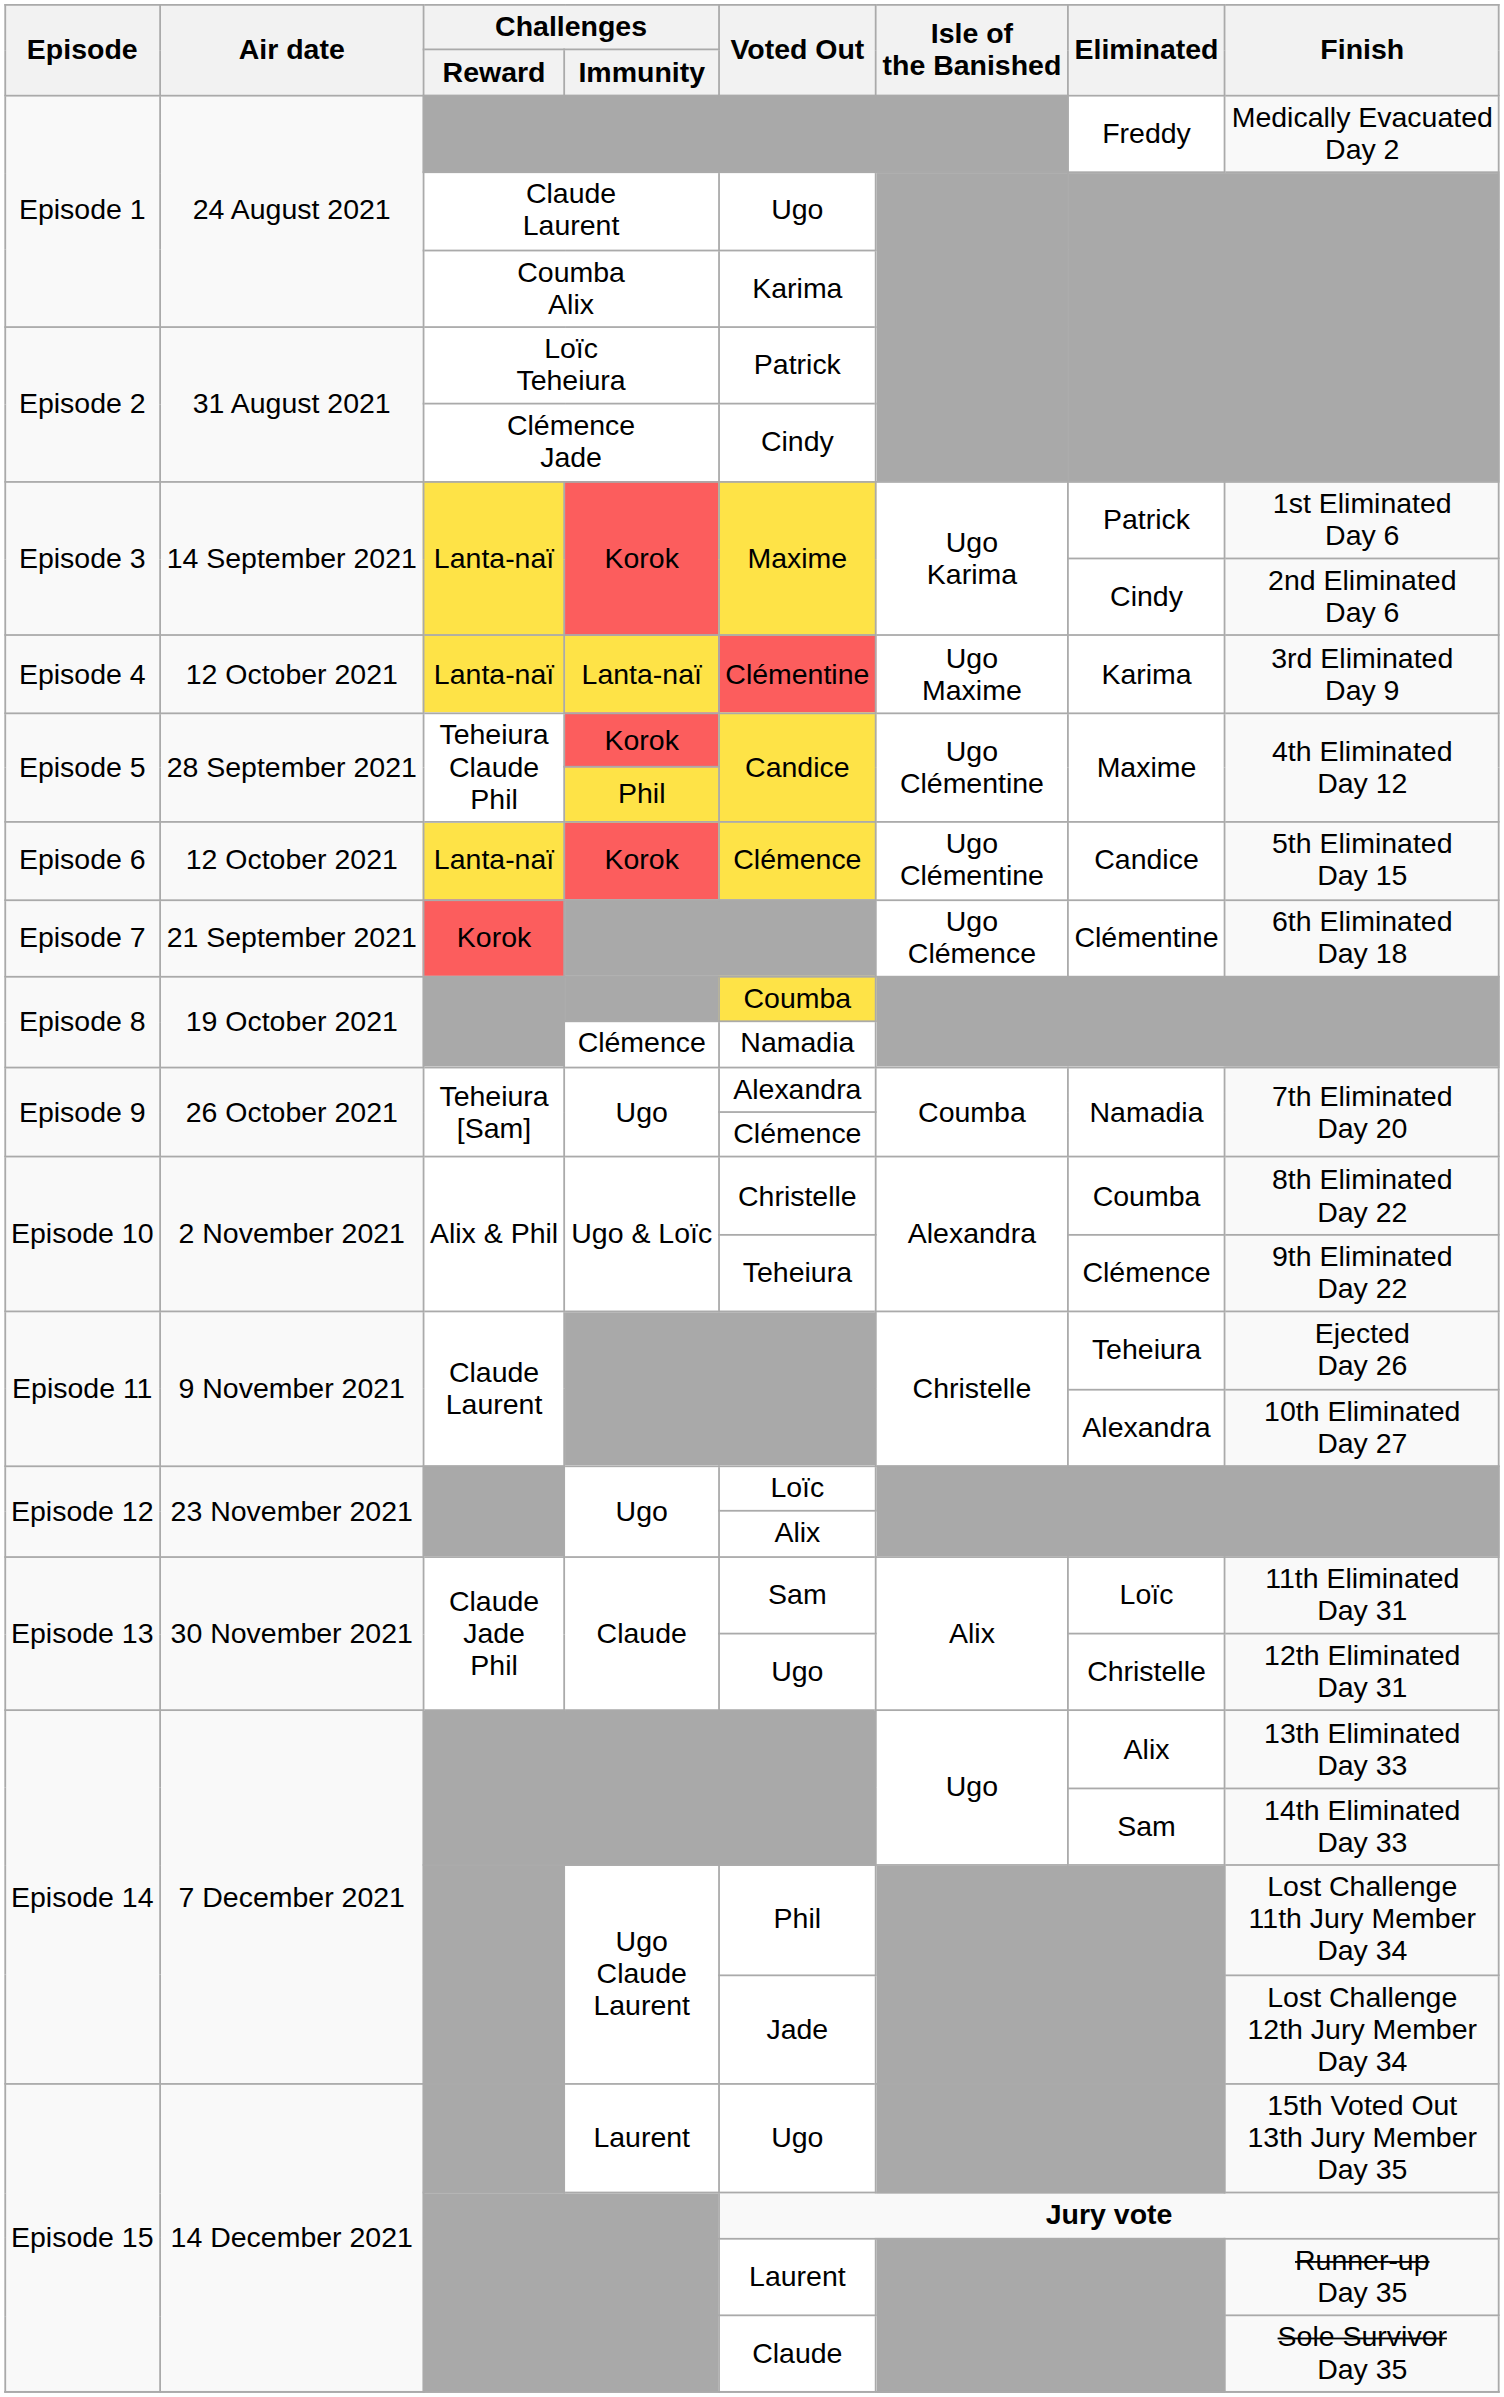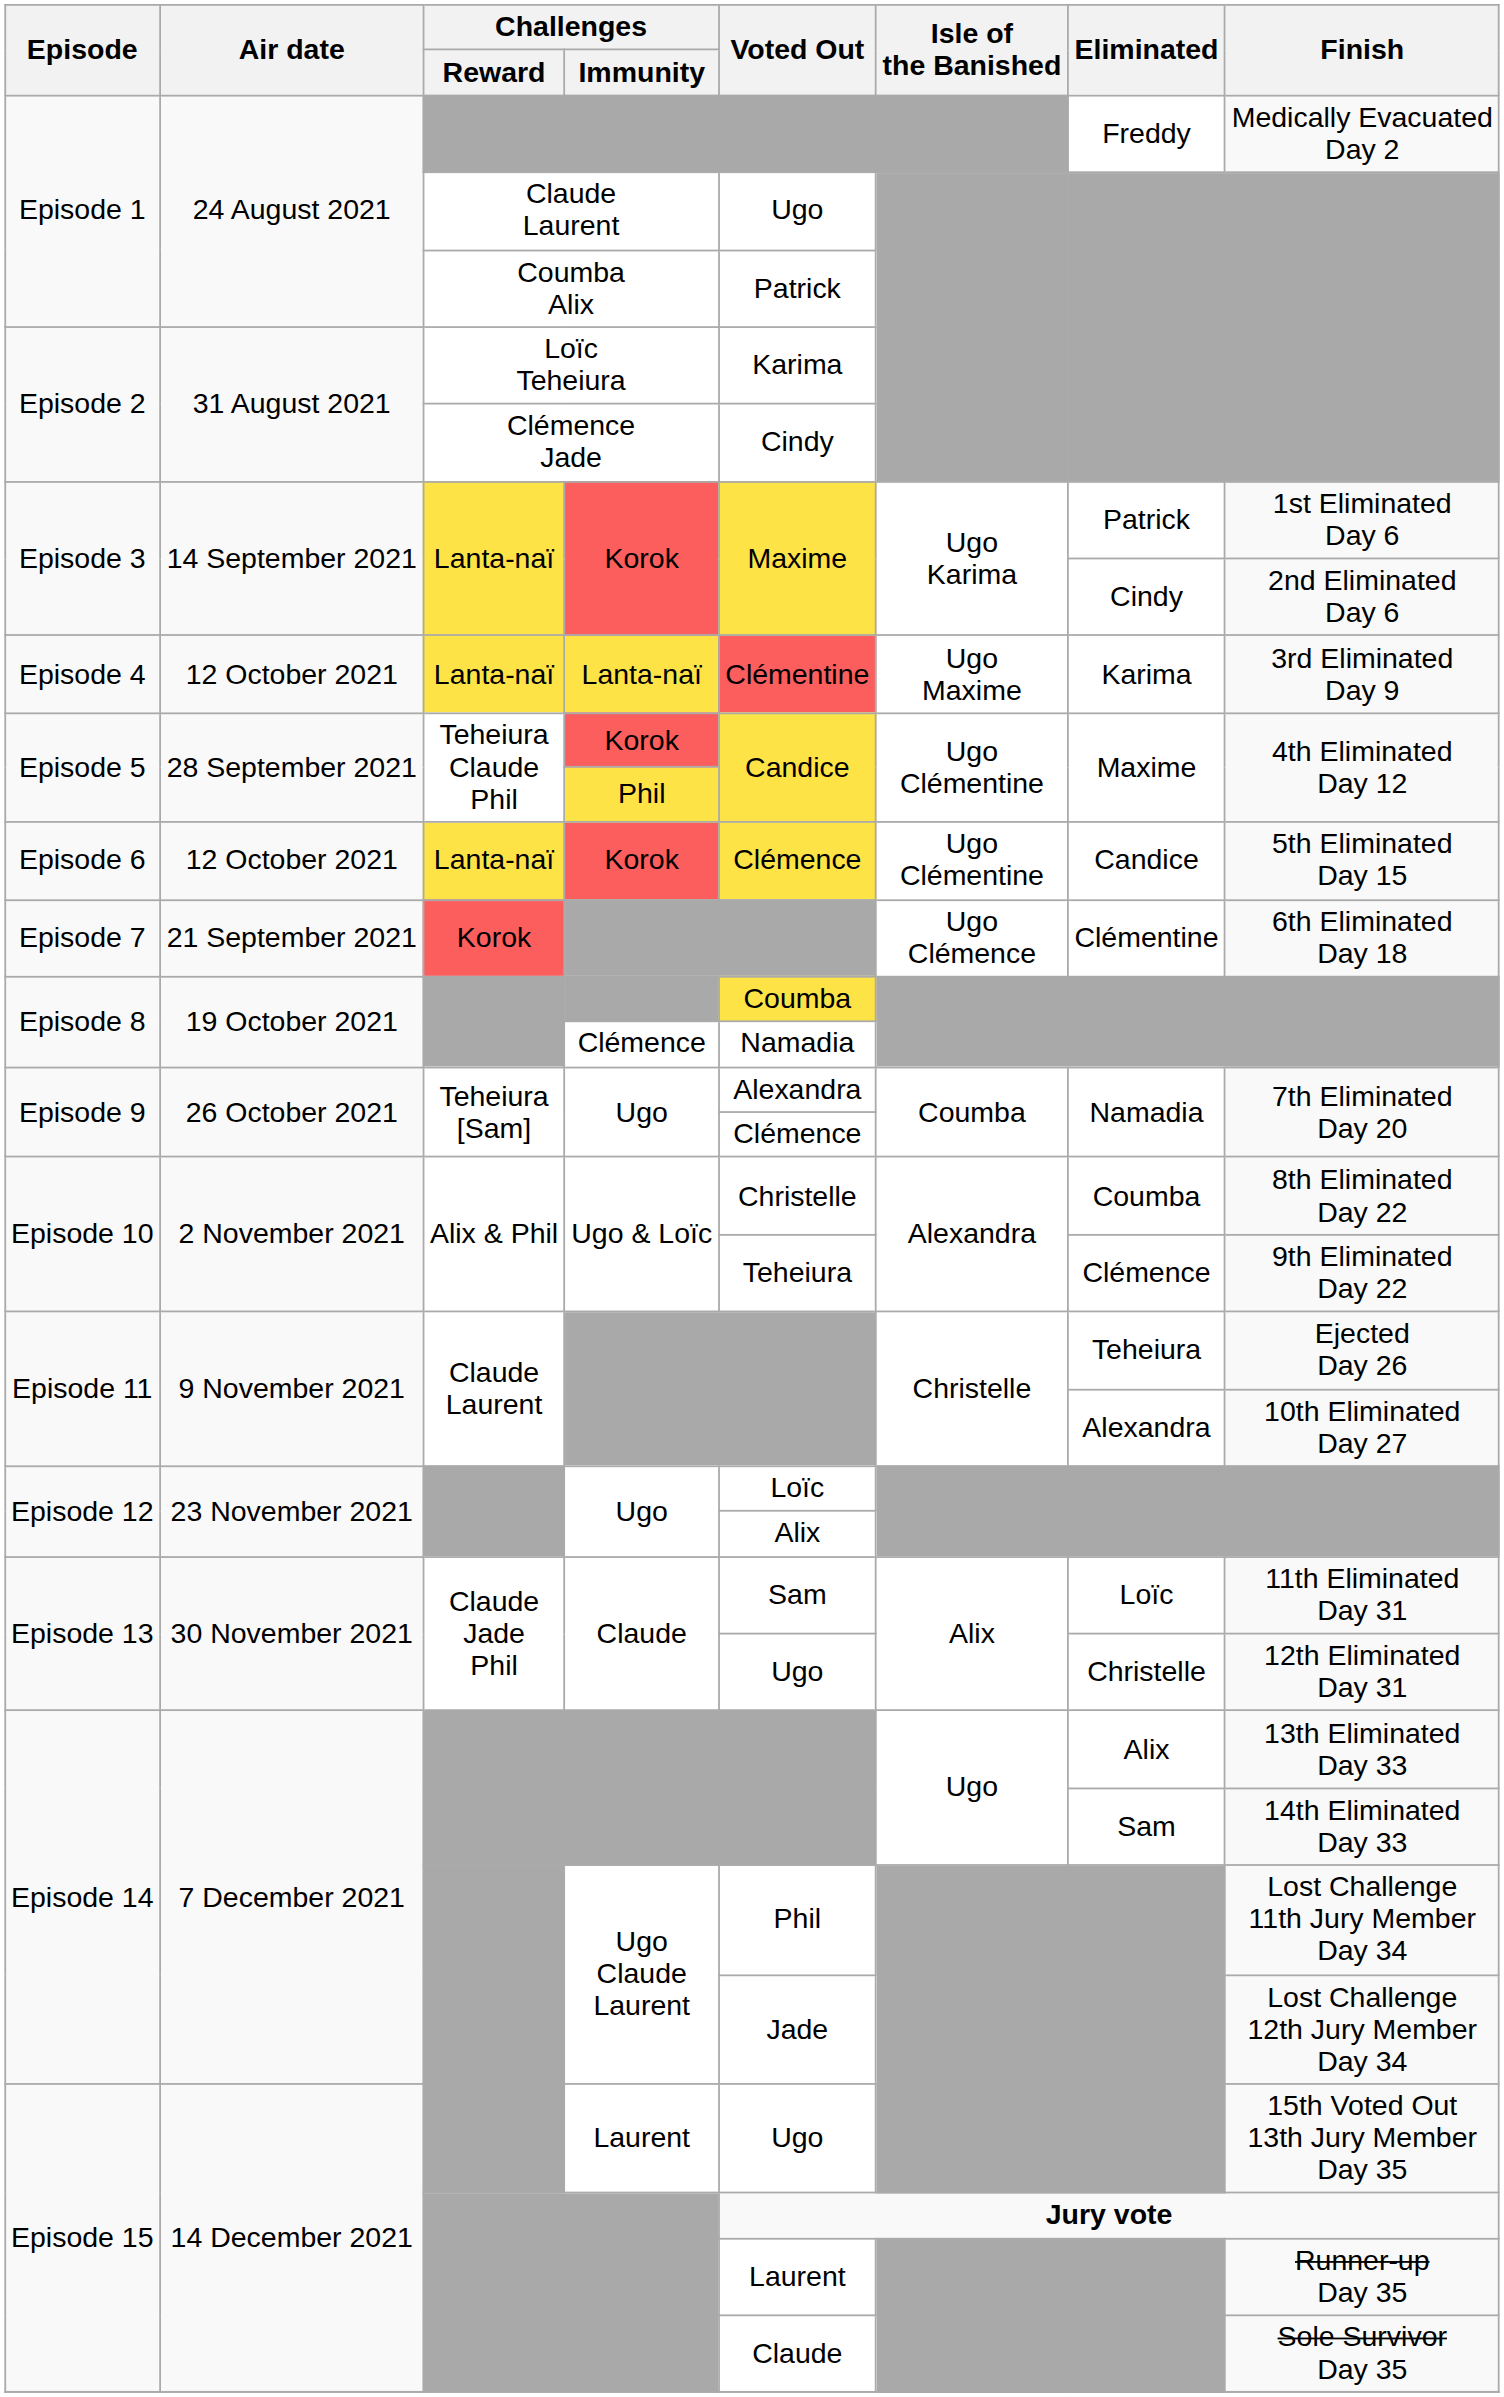Episode 1 / Coumba Alix | Voted Out: Karima -> Patrick
Episode 2 / Loïc Teheiura | Voted Out: Patrick -> Karima
